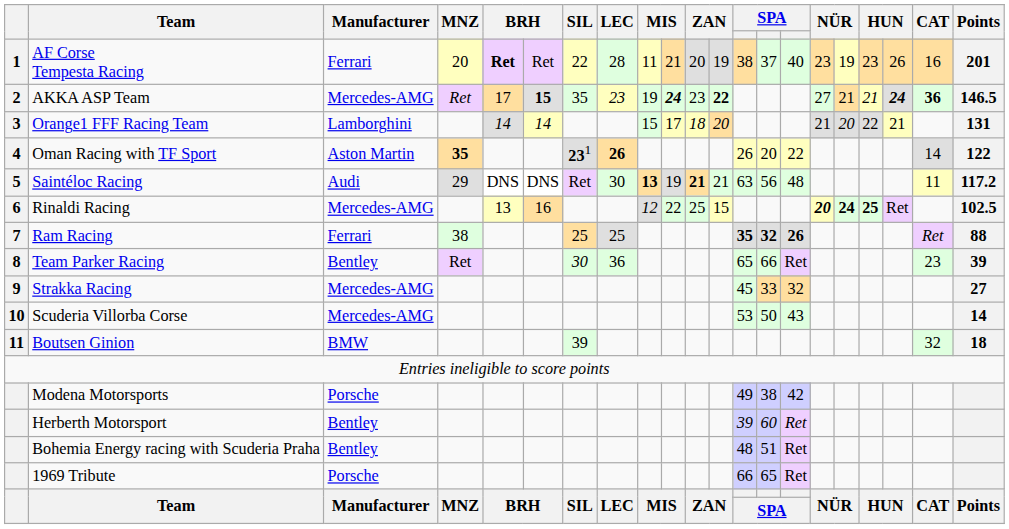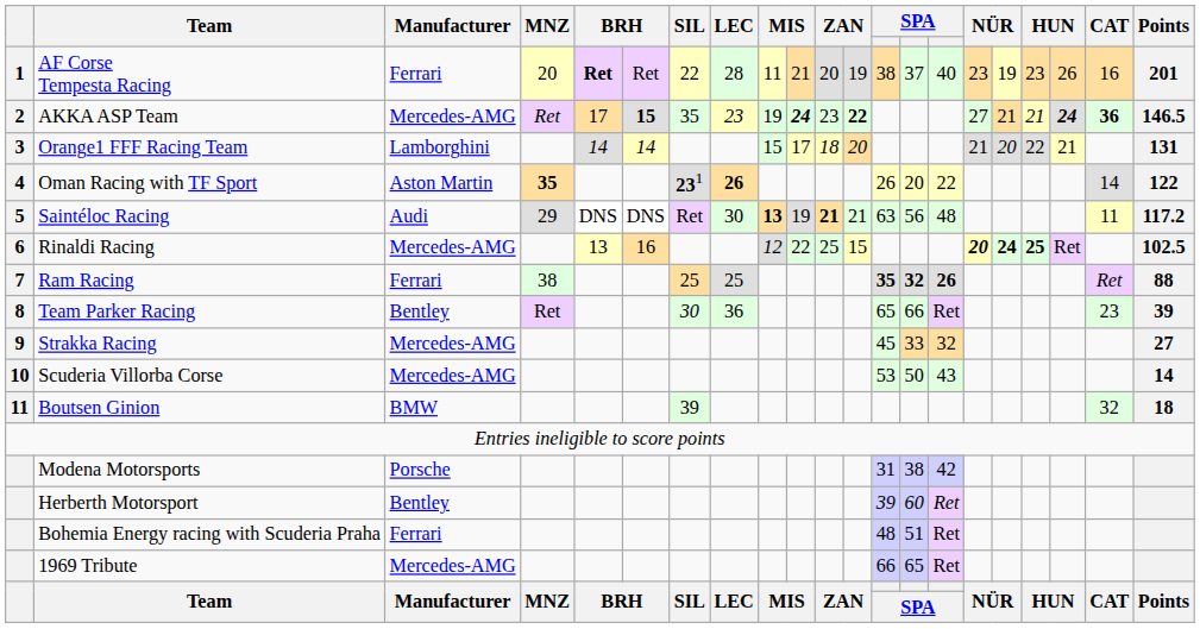Modena Motorsports | column 13: 49 -> 31
Bohemia Energy racing with Scuderia Praha | Manufacturer: Bentley -> Ferrari
1969 Tribute | Manufacturer: Porsche -> Mercedes-AMG
